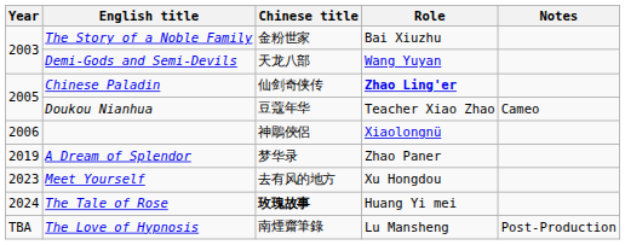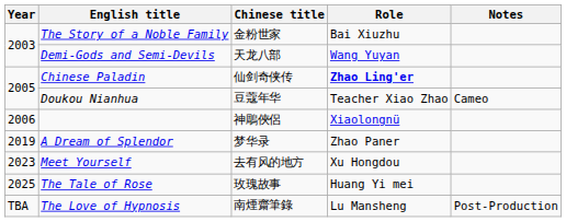The Tale of Rose | Year: 2024 -> 2025
The Tale of Rose | Chinese title: bold -> normal
